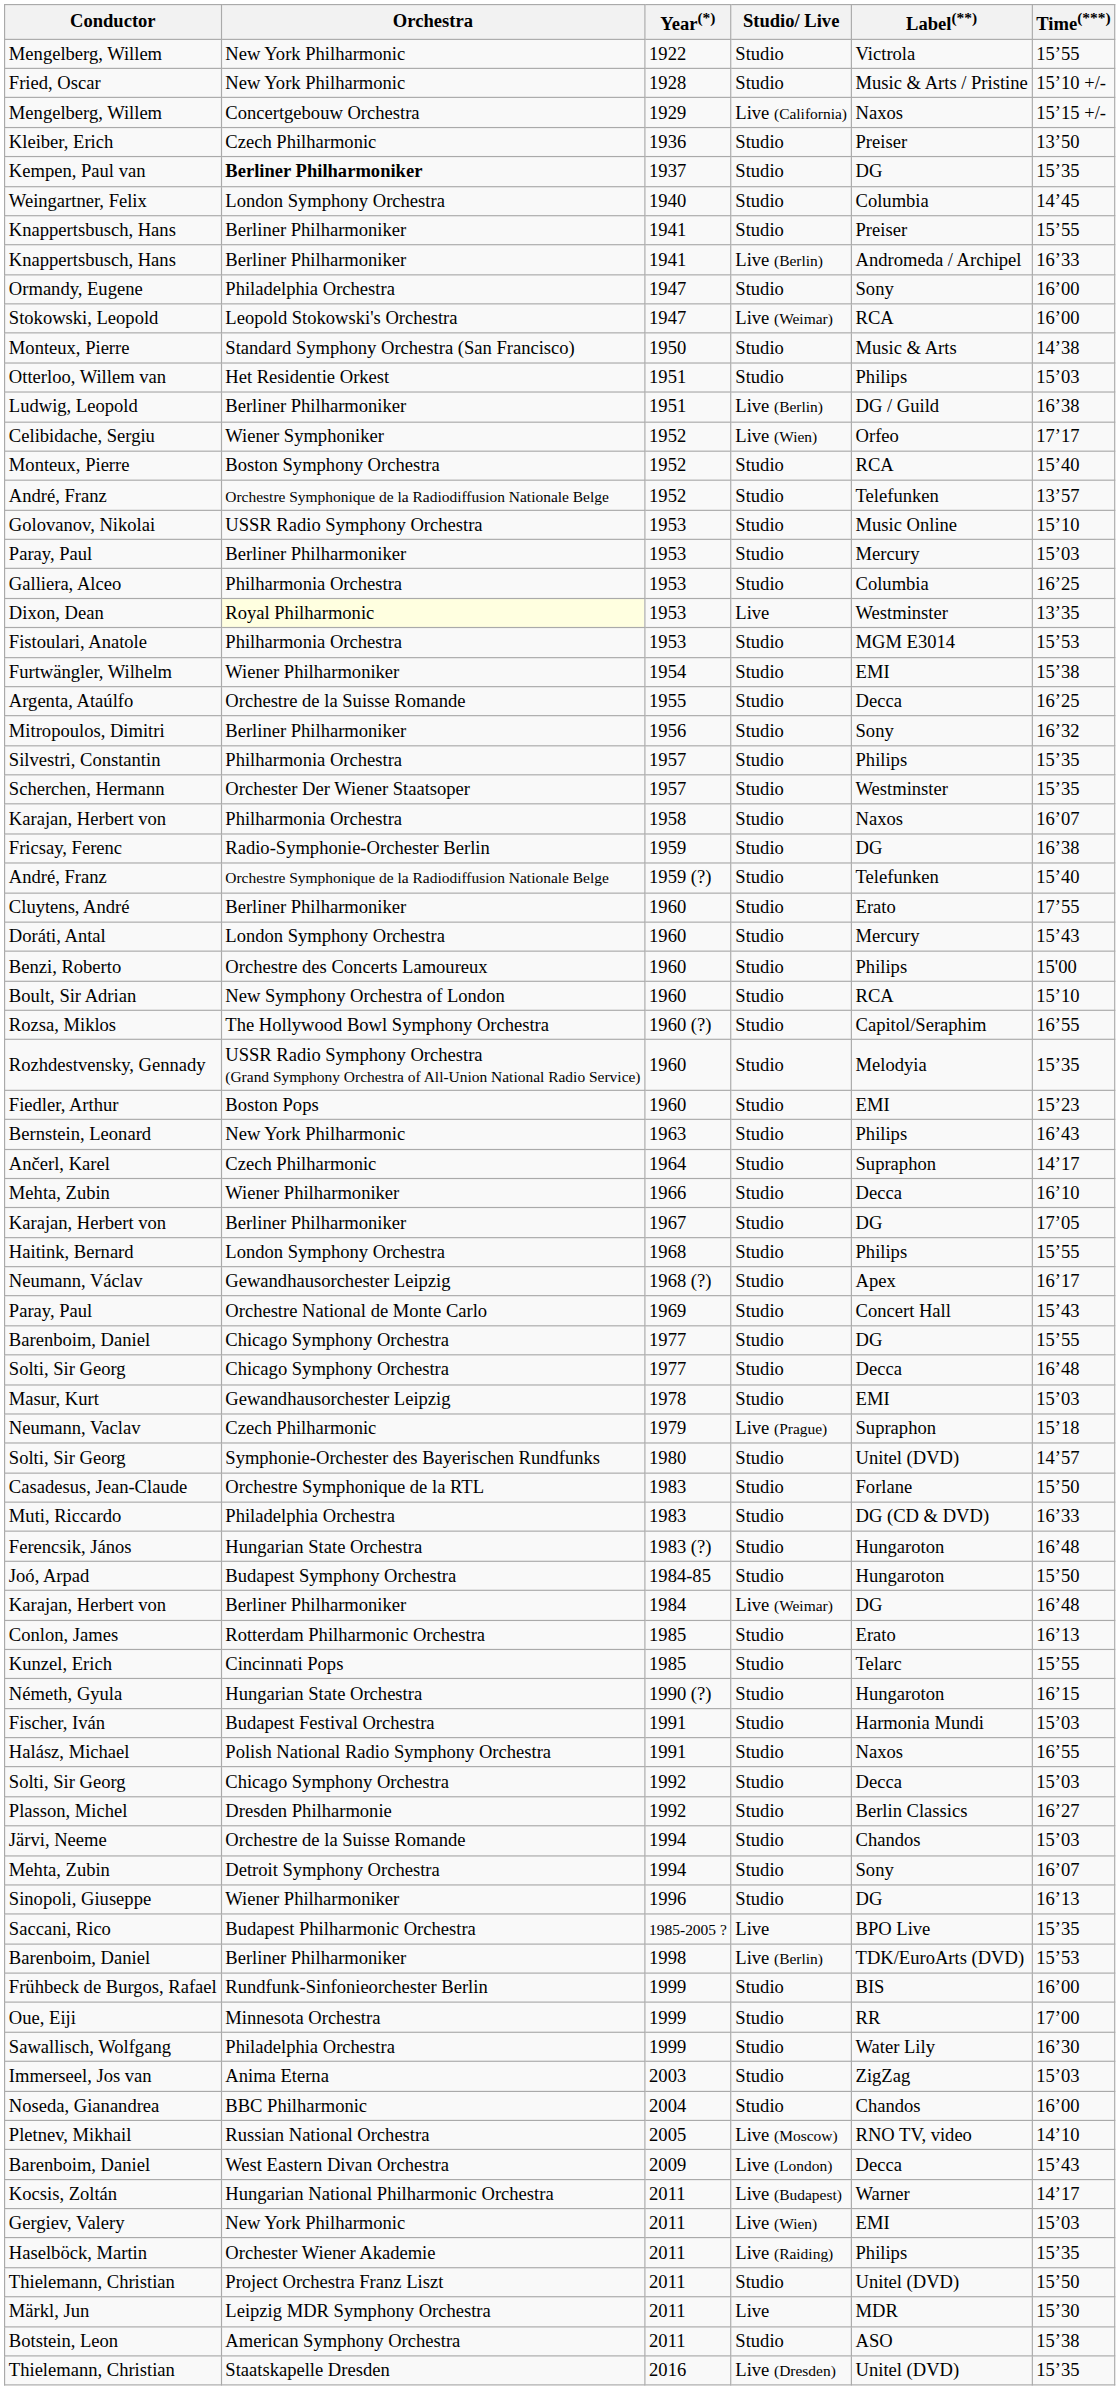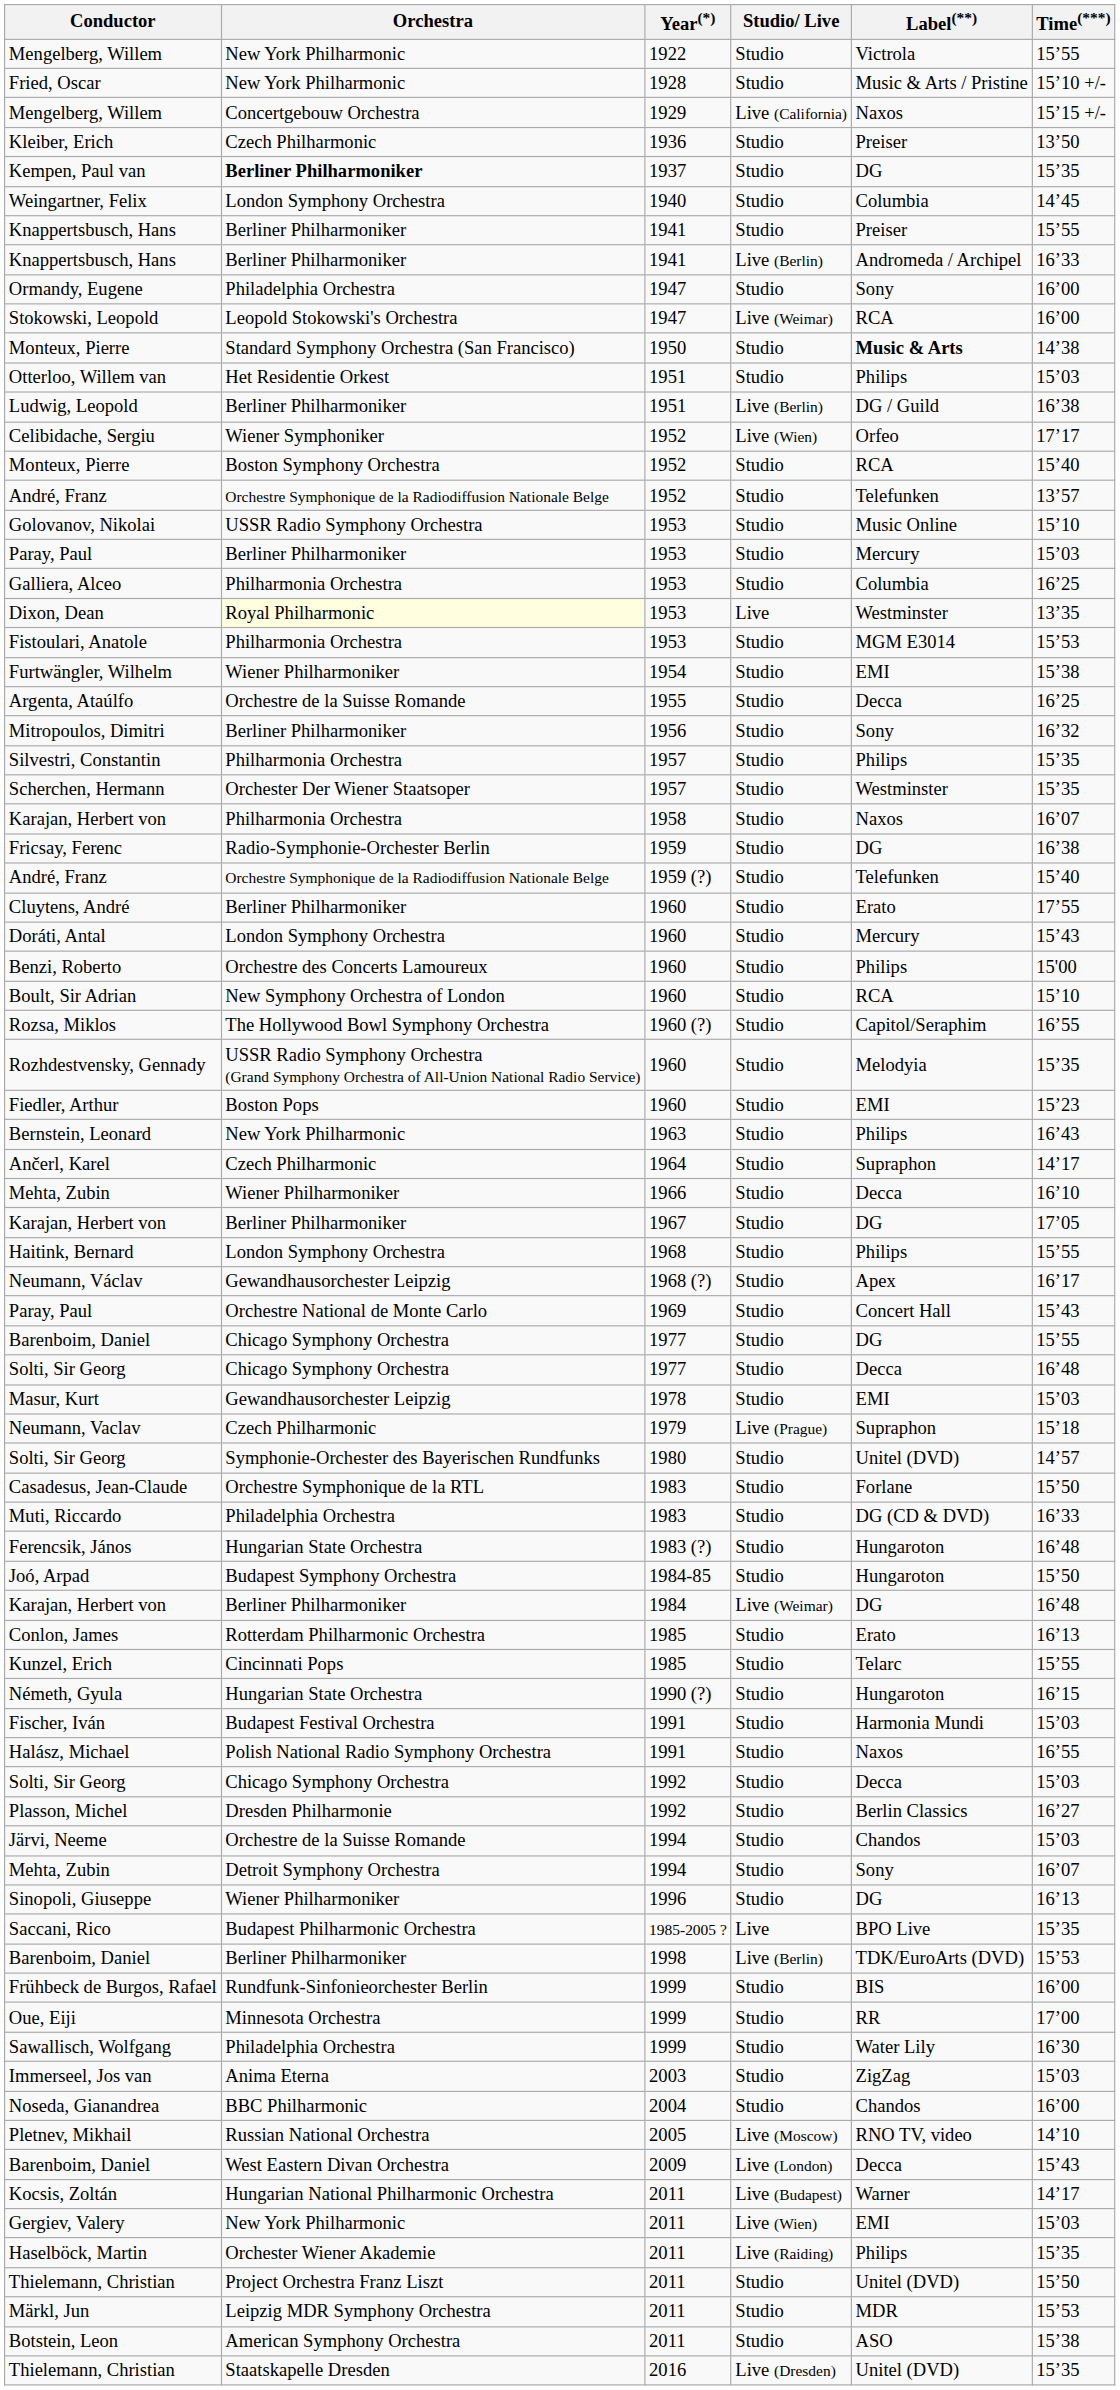Monteux, Pierre / 1950 | Label(**): normal -> bold
Märkl, Jun | Studio/ Live: Live -> Studio
Märkl, Jun | Time(***): 15’30 -> 15’53
